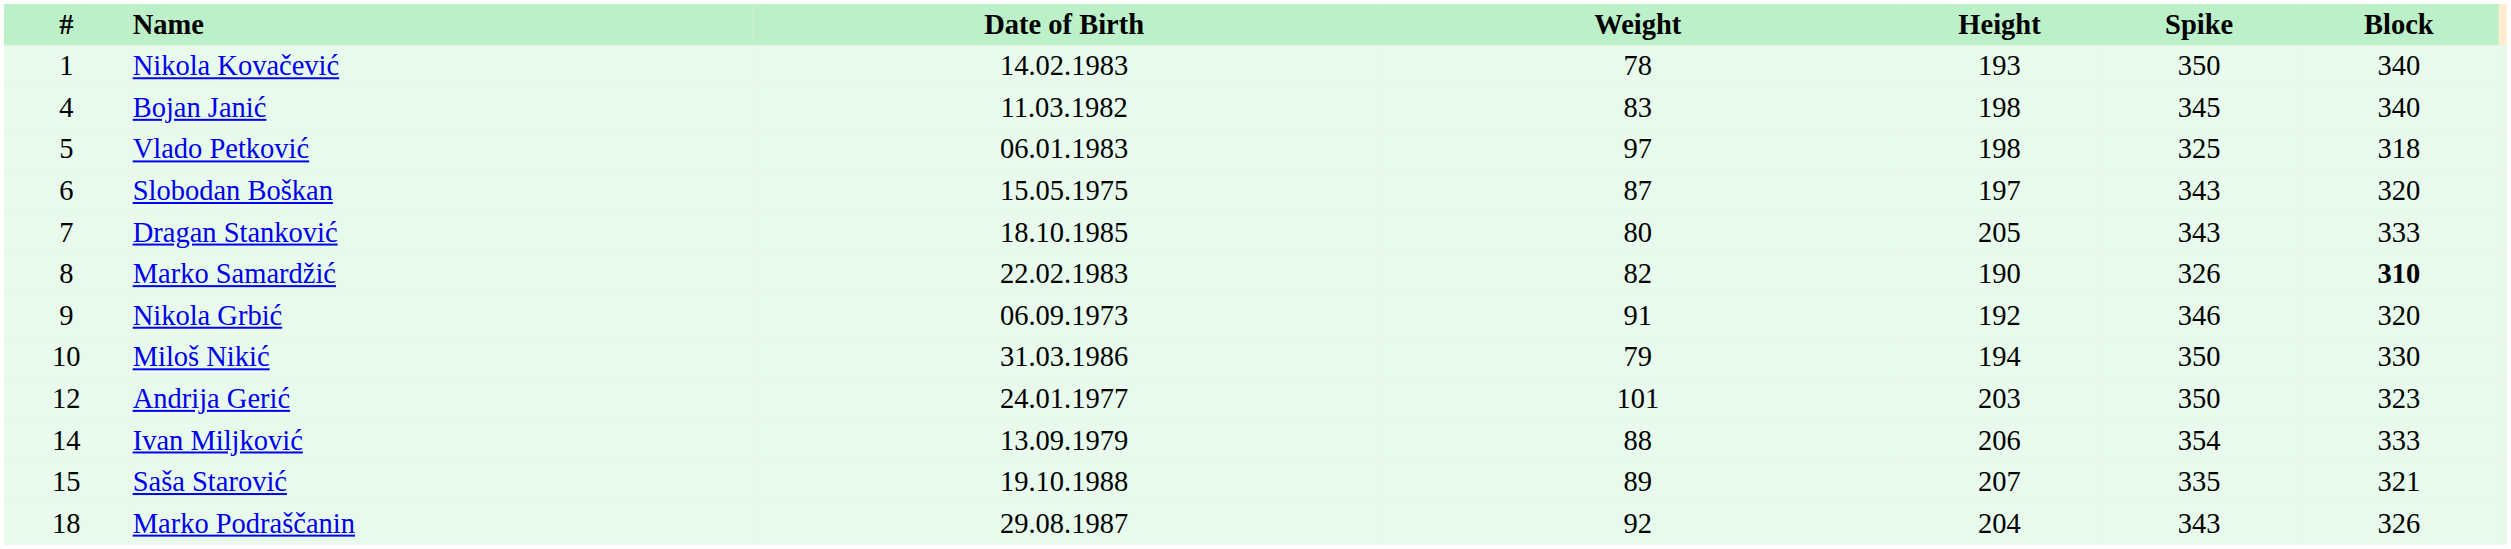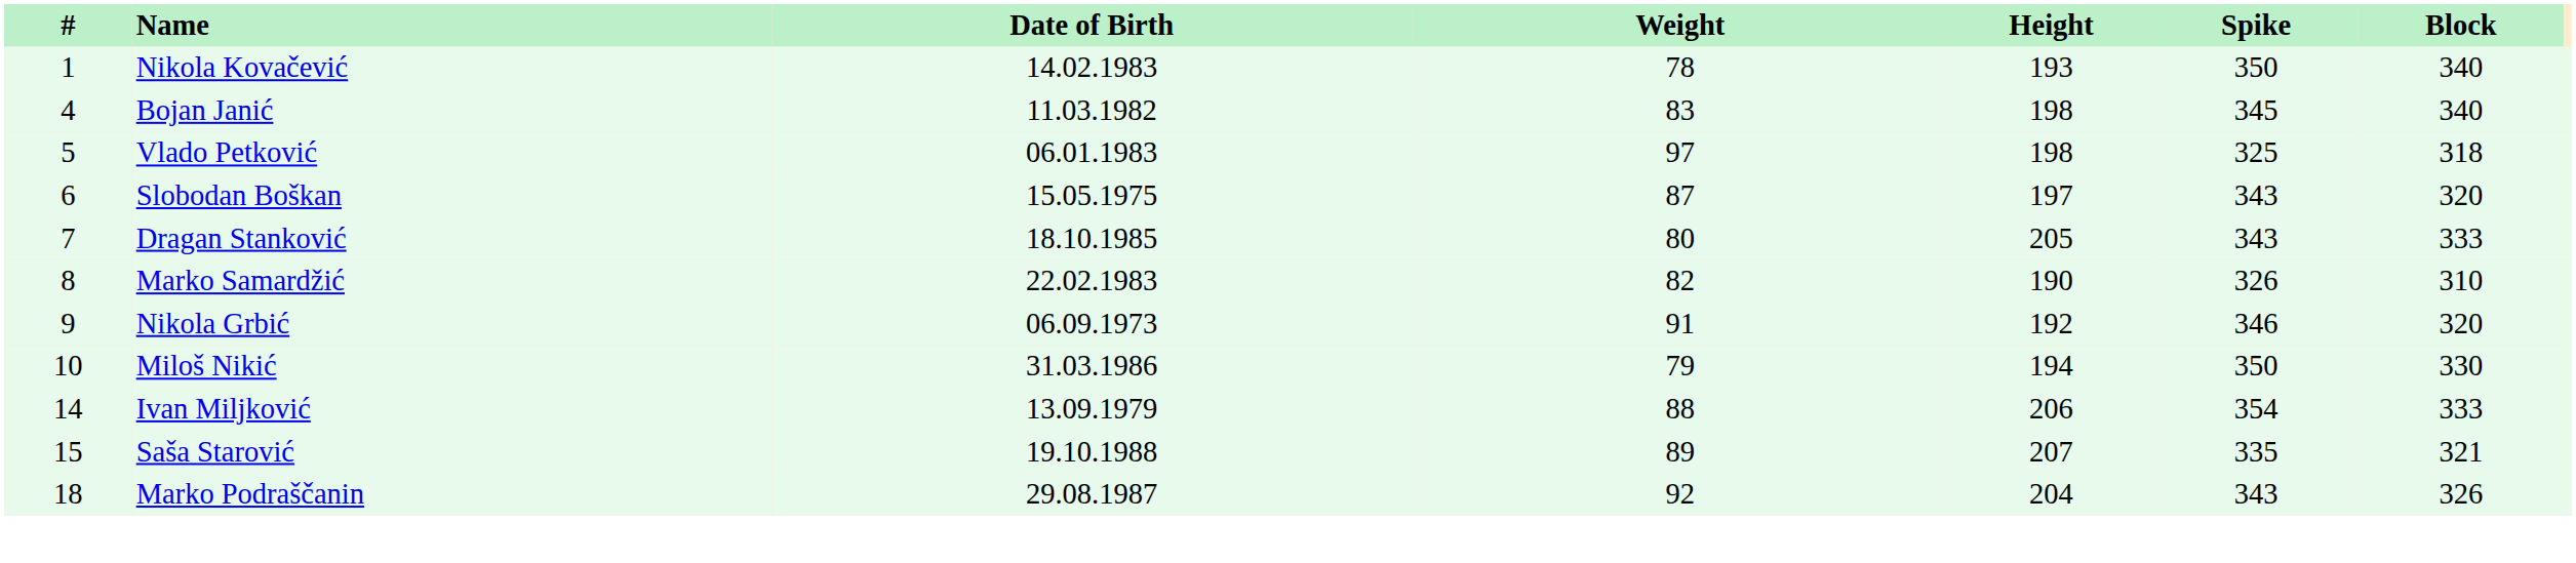Marko Samardžić | Block: bold -> normal
- row: 12 | Andrija Gerić | 24.01.1977 | 101 | 203 | 350 | 323
